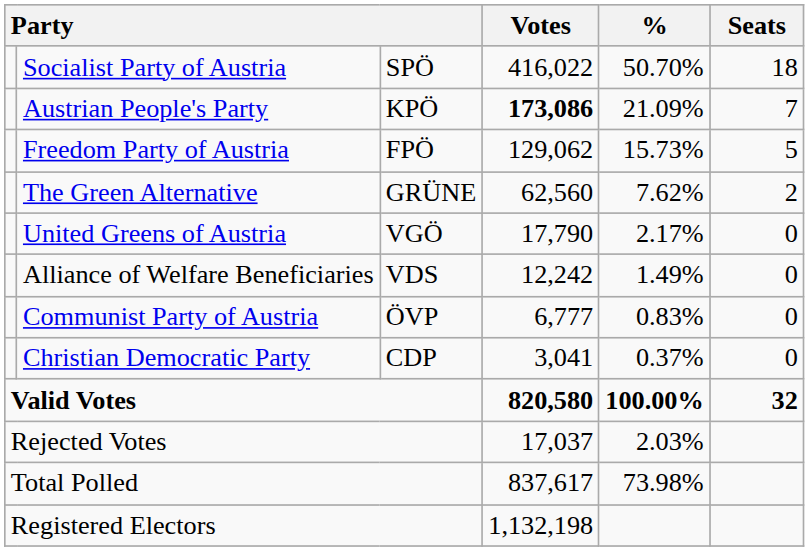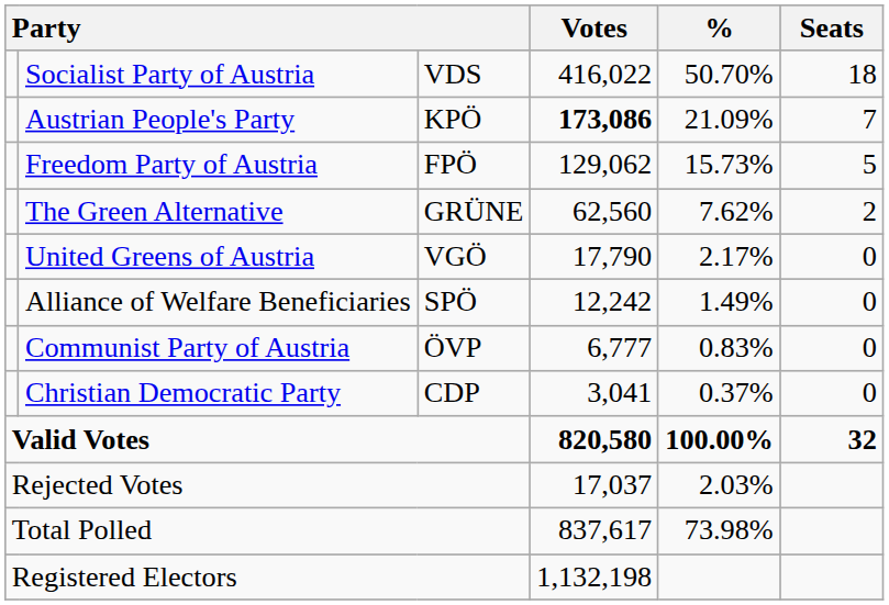Socialist Party of Austria | column 3: SPÖ -> VDS
Alliance of Welfare Beneficiaries | column 3: VDS -> SPÖ
